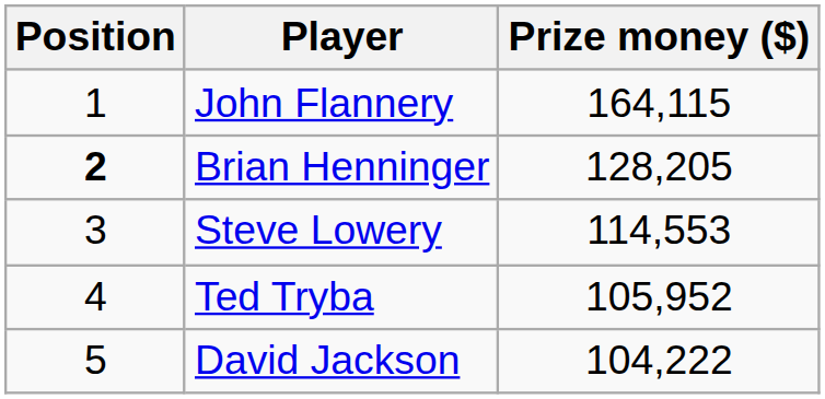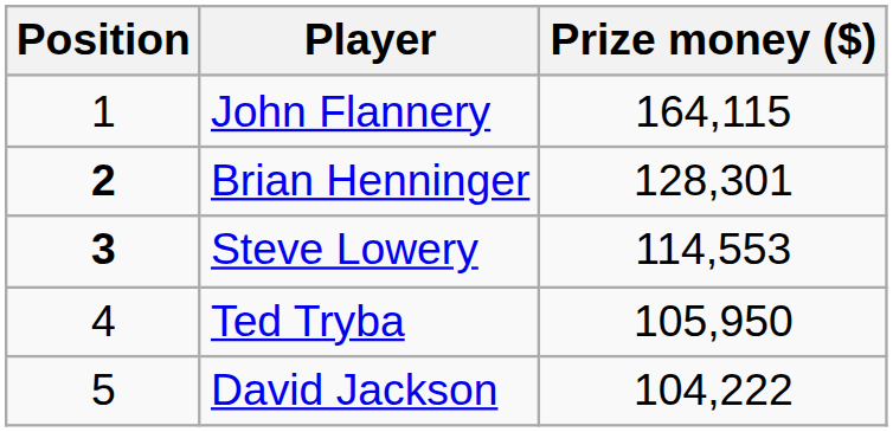Brian Henninger | Prize money ($): 128,205 -> 128,301
Steve Lowery | Position: normal -> bold
Ted Tryba | Prize money ($): 105,952 -> 105,950
